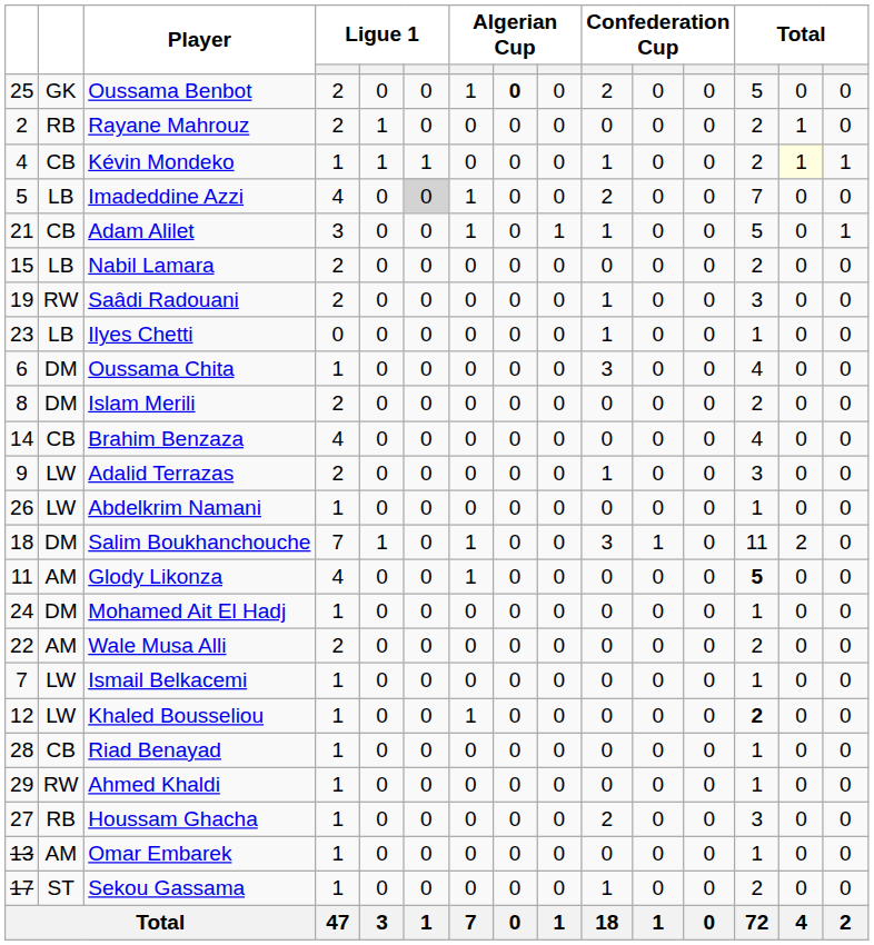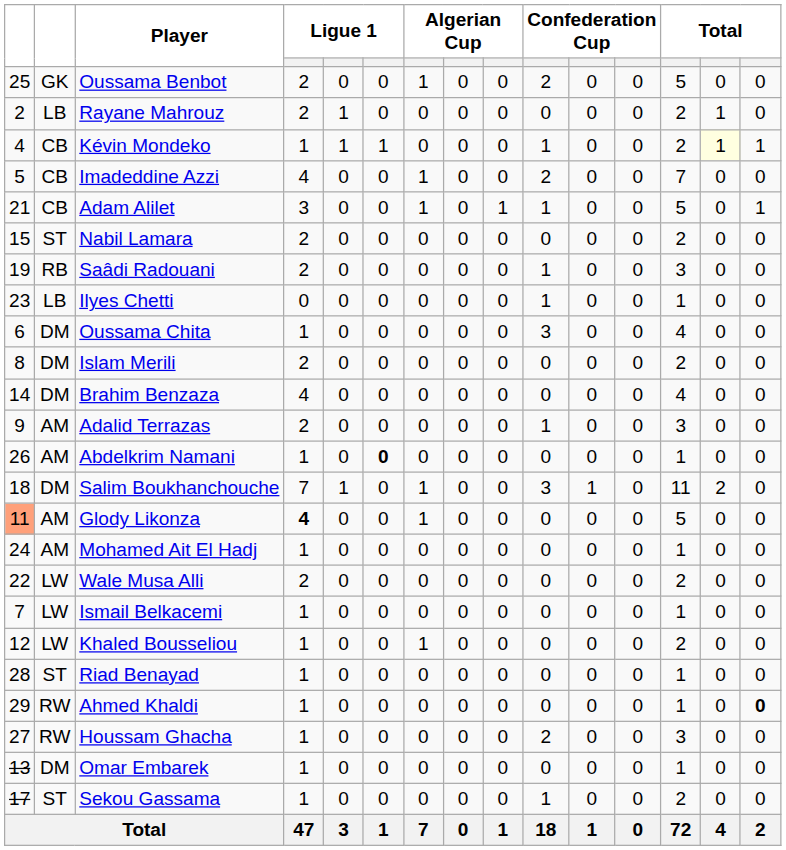Oussama Benbot | column 8: bold -> normal
Rayane Mahrouz | column 2: RB -> LB
Imadeddine Azzi | column 2: LB -> CB
Imadeddine Azzi | column 6: lightgrey background -> no background
Nabil Lamara | column 2: LB -> ST
Saâdi Radouani | column 2: RW -> RB
Brahim Benzaza | column 2: CB -> DM
Adalid Terrazas | column 2: LW -> AM
Abdelkrim Namani | column 2: LW -> AM
Abdelkrim Namani | column 6: normal -> bold
Glody Likonza | column 1: no background -> lightsalmon background
Glody Likonza | column 4: normal -> bold
Glody Likonza | column 13: bold -> normal
Mohamed Ait El Hadj | column 2: DM -> AM
Wale Musa Alli | column 2: AM -> LW
Khaled Bousseliou | column 13: bold -> normal
Riad Benayad | column 2: CB -> ST
Ahmed Khaldi | column 15: normal -> bold
Houssam Ghacha | column 2: RB -> RW
Omar Embarek | column 2: AM -> DM
